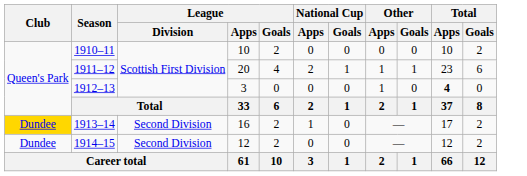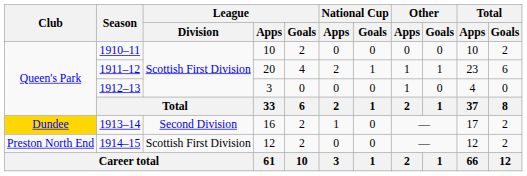1912–13 | Total / Apps: bold -> normal
1914–15 | Club: Dundee -> Preston North End
1914–15 | League / Division: Second Division -> Scottish First Division
